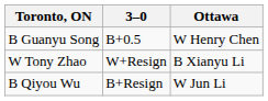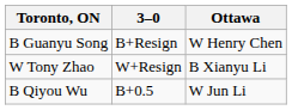B Guanyu Song | 3–0: B+0.5 -> B+Resign
B Qiyou Wu | 3–0: B+Resign -> B+0.5
